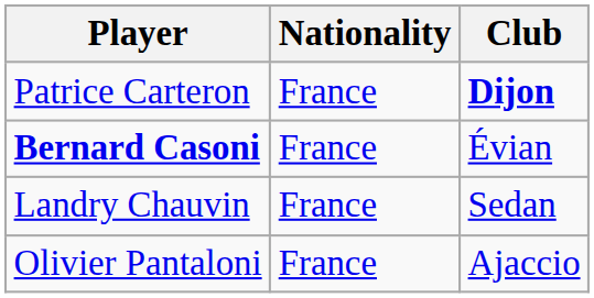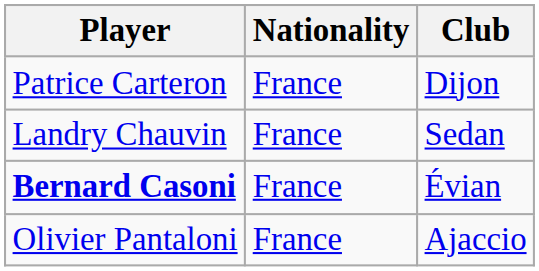Patrice Carteron | Club: bold -> normal
rows swapped: Bernard Casoni <-> Landry Chauvin
